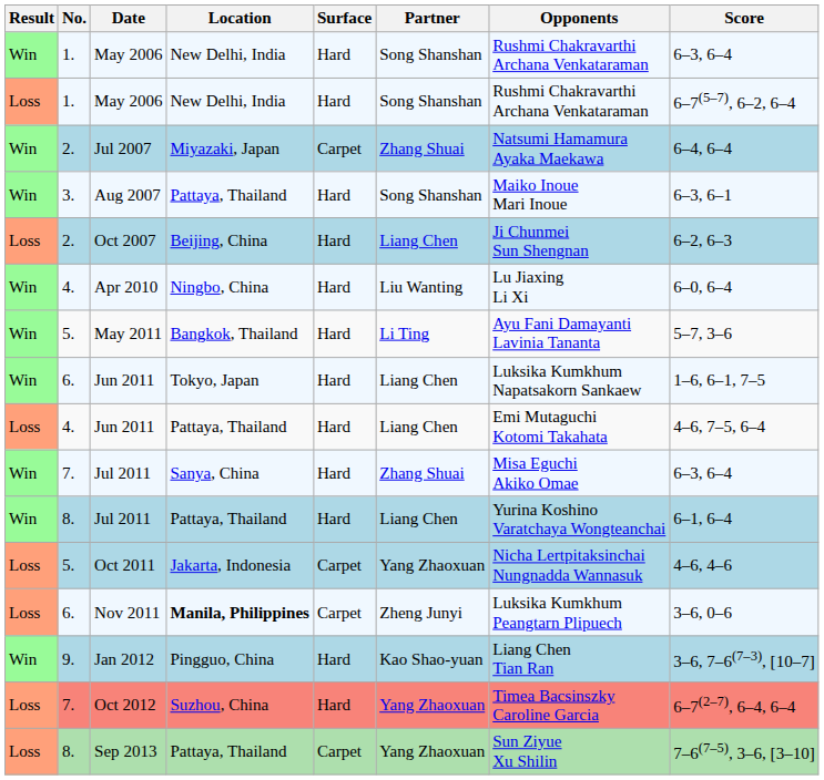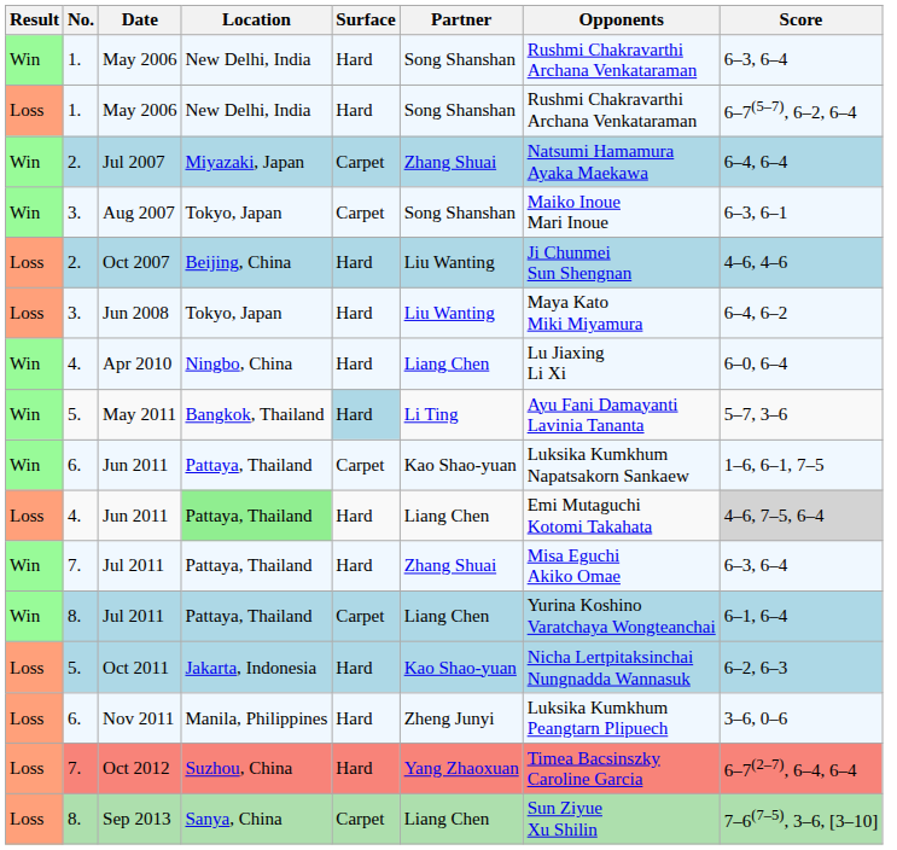Aug 2007 | Location: Pattaya, Thailand -> Tokyo, Japan
Aug 2007 | Surface: Hard -> Carpet
Oct 2007 | Partner: Liang Chen -> Liu Wanting
Oct 2007 | Score: 6–2, 6–3 -> 4–6, 4–6
+ row: Loss | 3. | Jun 2008 | Tokyo, Japan | Hard | Liu Wanting | Maya Kato Miki Miyamura | 6–4, 6–2
Apr 2010 | Partner: Liu Wanting -> Liang Chen
May 2011 | Surface: no background -> lightblue background
6. / Jun 2011 | Location: Tokyo, Japan -> Pattaya, Thailand
6. / Jun 2011 | Surface: Hard -> Carpet
6. / Jun 2011 | Partner: Liang Chen -> Kao Shao-yuan
4. / Jun 2011 | Location: no background -> lightgreen background
4. / Jun 2011 | Score: no background -> lightgrey background
7. / Jul 2011 | Location: Sanya, China -> Pattaya, Thailand
8. / Jul 2011 | Surface: Hard -> Carpet
Oct 2011 | Surface: Carpet -> Hard
Oct 2011 | Partner: Yang Zhaoxuan -> Kao Shao-yuan
Oct 2011 | Score: 4–6, 4–6 -> 6–2, 6–3
Nov 2011 | Location: bold -> normal
Nov 2011 | Surface: Carpet -> Hard
- row: Win | 9. | Jan 2012 | Pingguo, China | Hard | Kao Shao-yuan | Liang Chen Tian Ran | 3–6, 7–6(7–3), [10–7]
Sep 2013 | Location: Pattaya, Thailand -> Sanya, China
Sep 2013 | Partner: Yang Zhaoxuan -> Liang Chen
